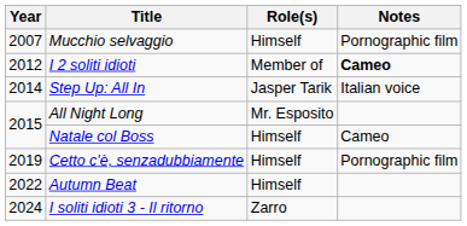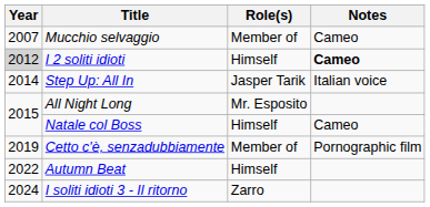Mucchio selvaggio | Role(s): Himself -> Member of
Mucchio selvaggio | Notes: Pornographic film -> Cameo
I 2 soliti idioti | Year: no background -> lightgrey background
I 2 soliti idioti | Role(s): Member of -> Himself
Cetto c'è, senzadubbiamente | Role(s): Himself -> Member of
